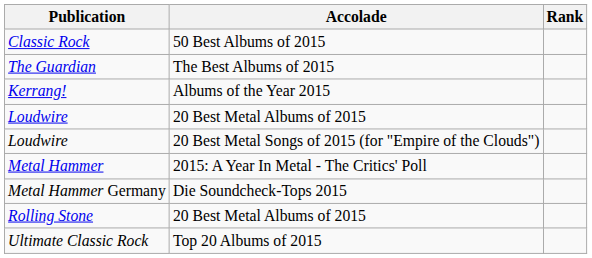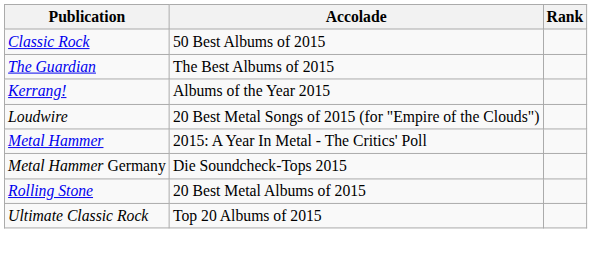- row: Loudwire | 20 Best Metal Albums of 2015
